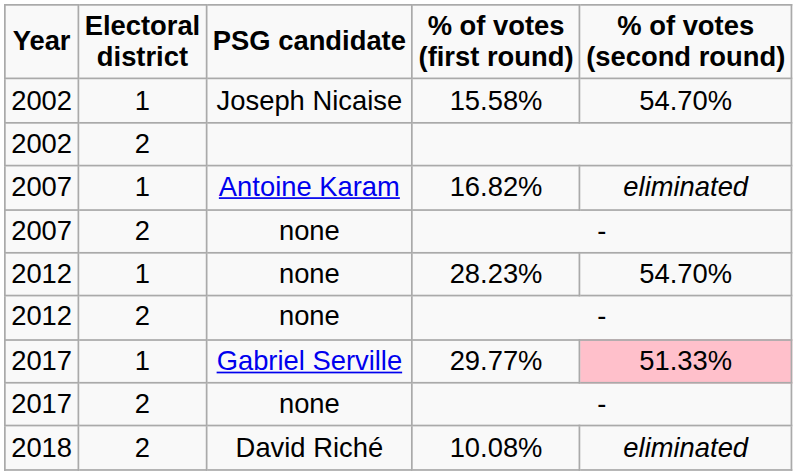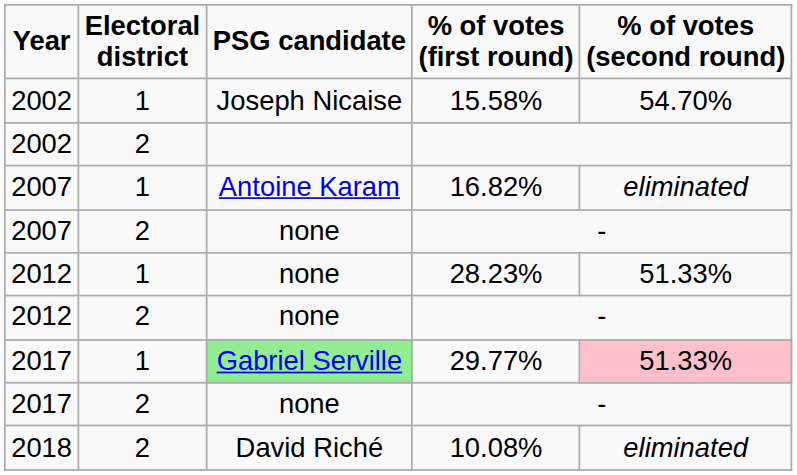28.23% | % of votes (second round): 54.70% -> 51.33%
29.77% | PSG candidate: no background -> lightgreen background
